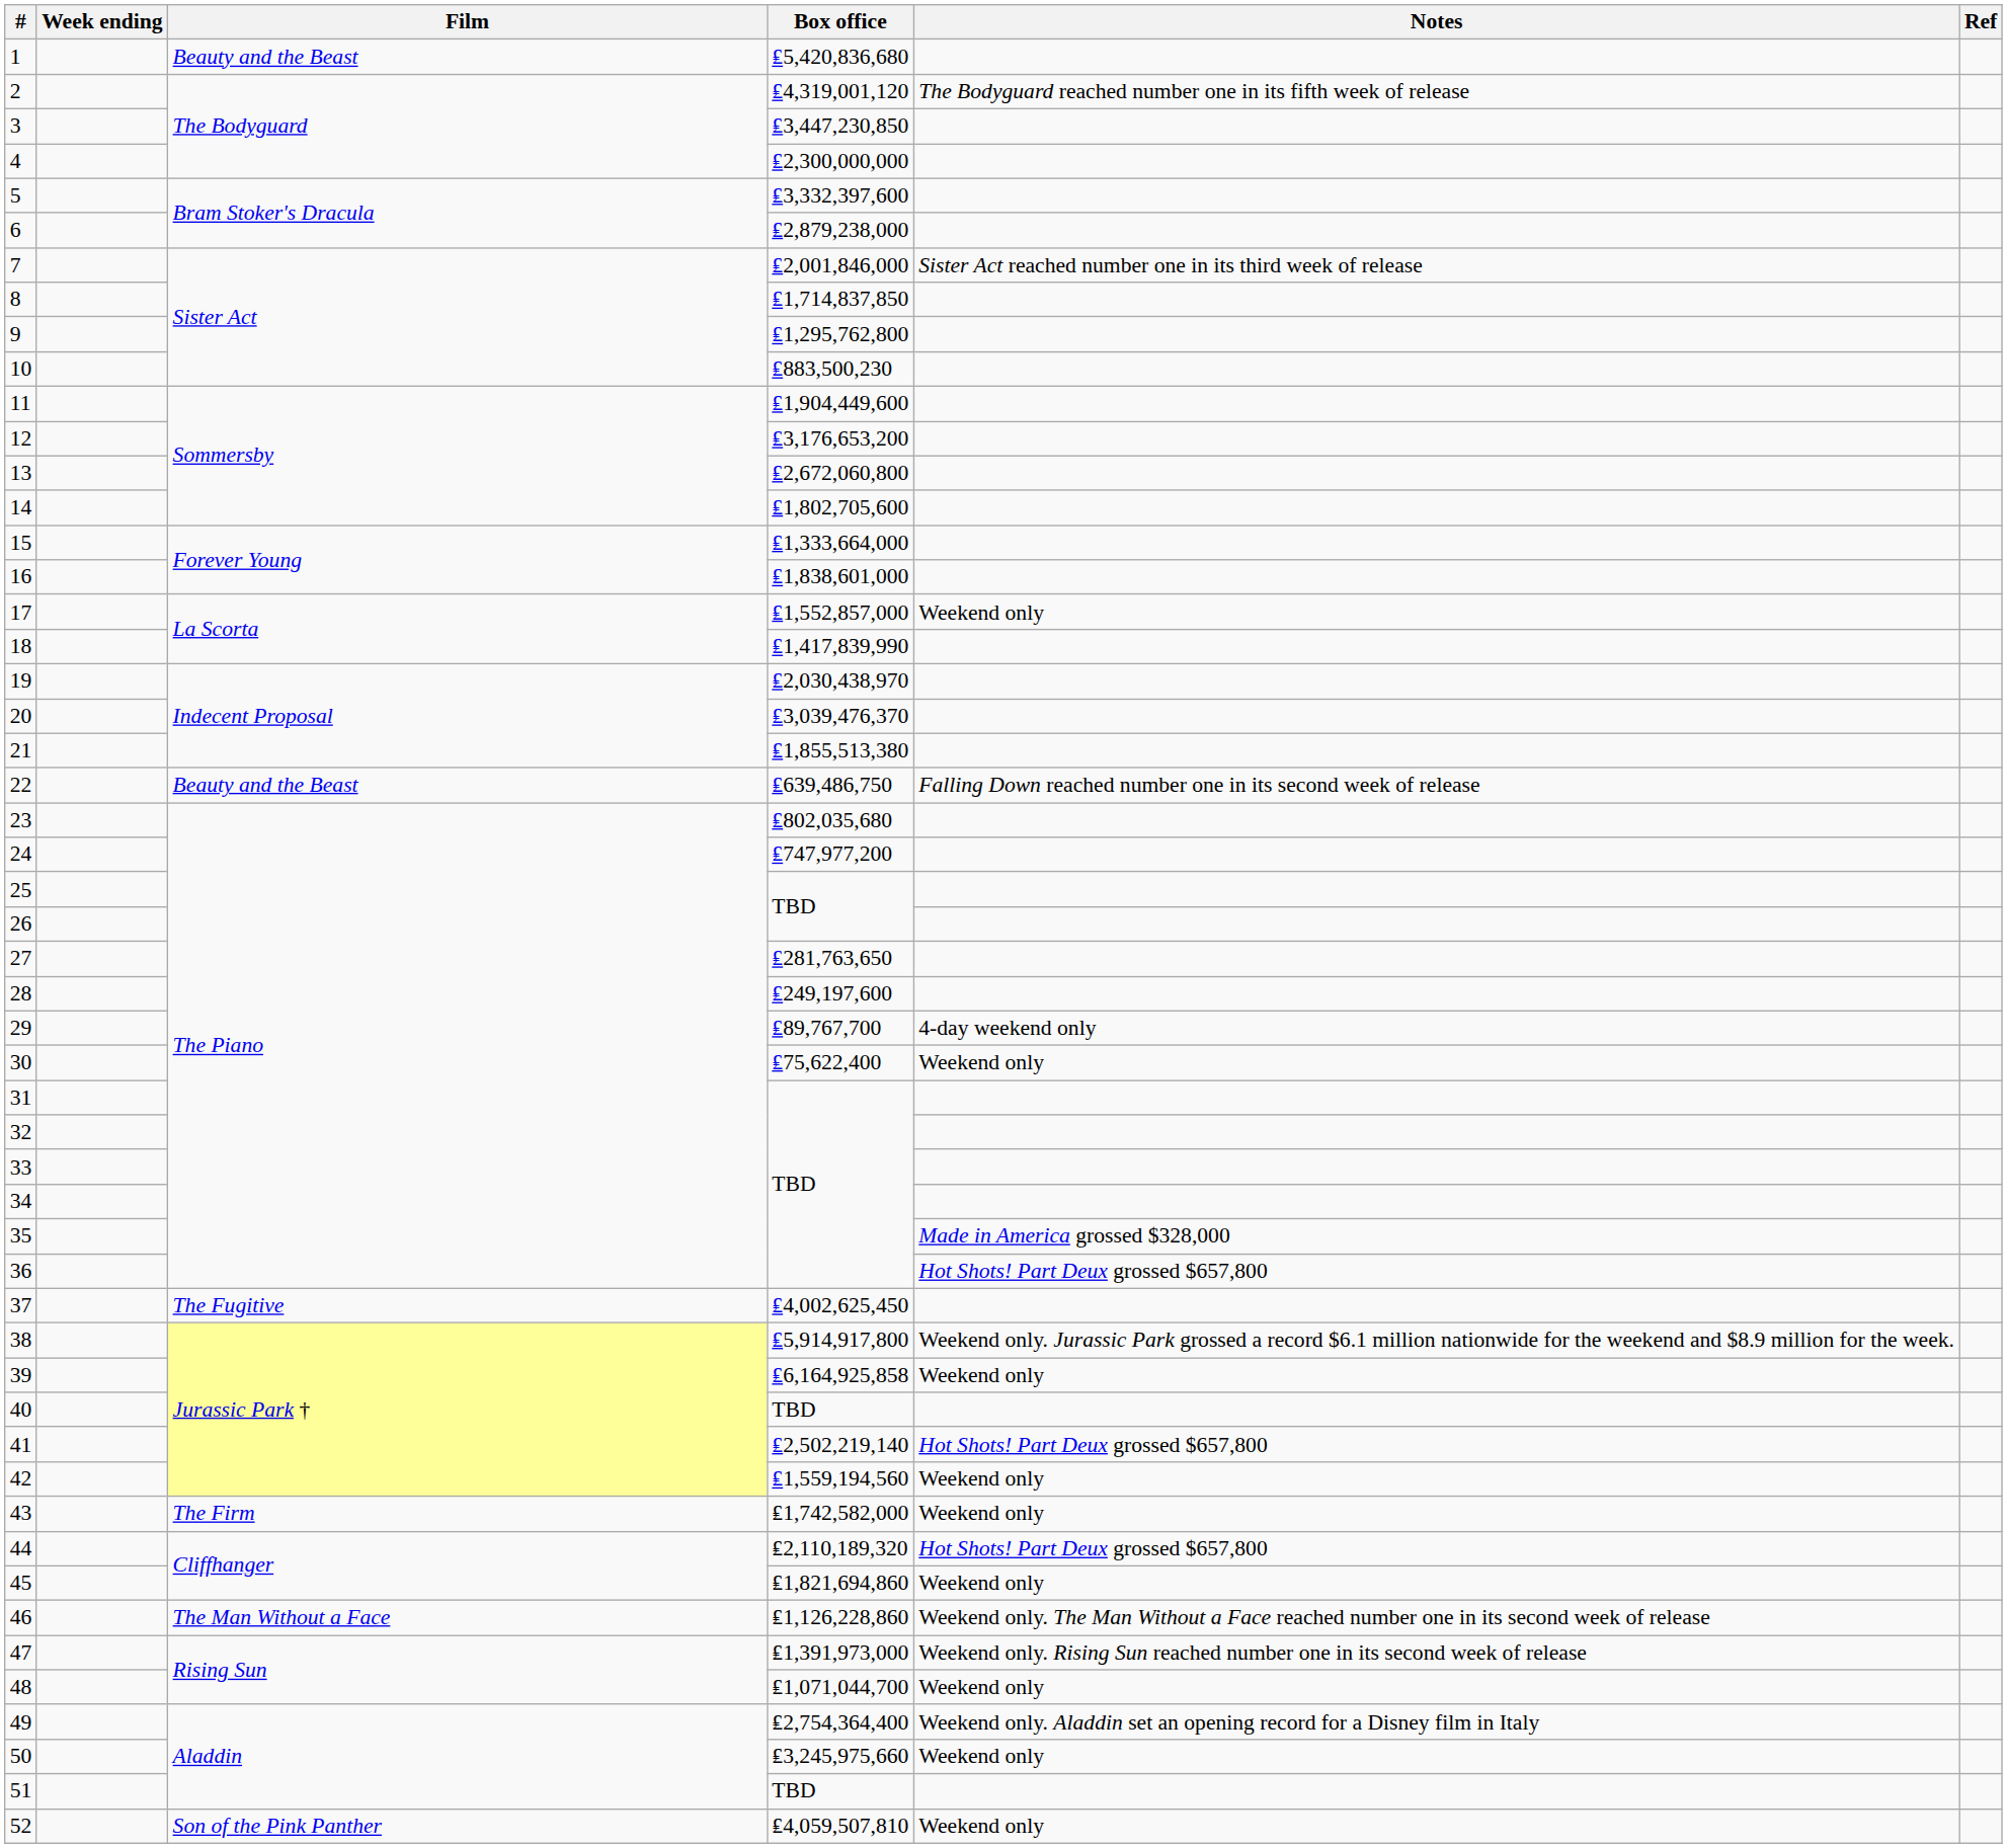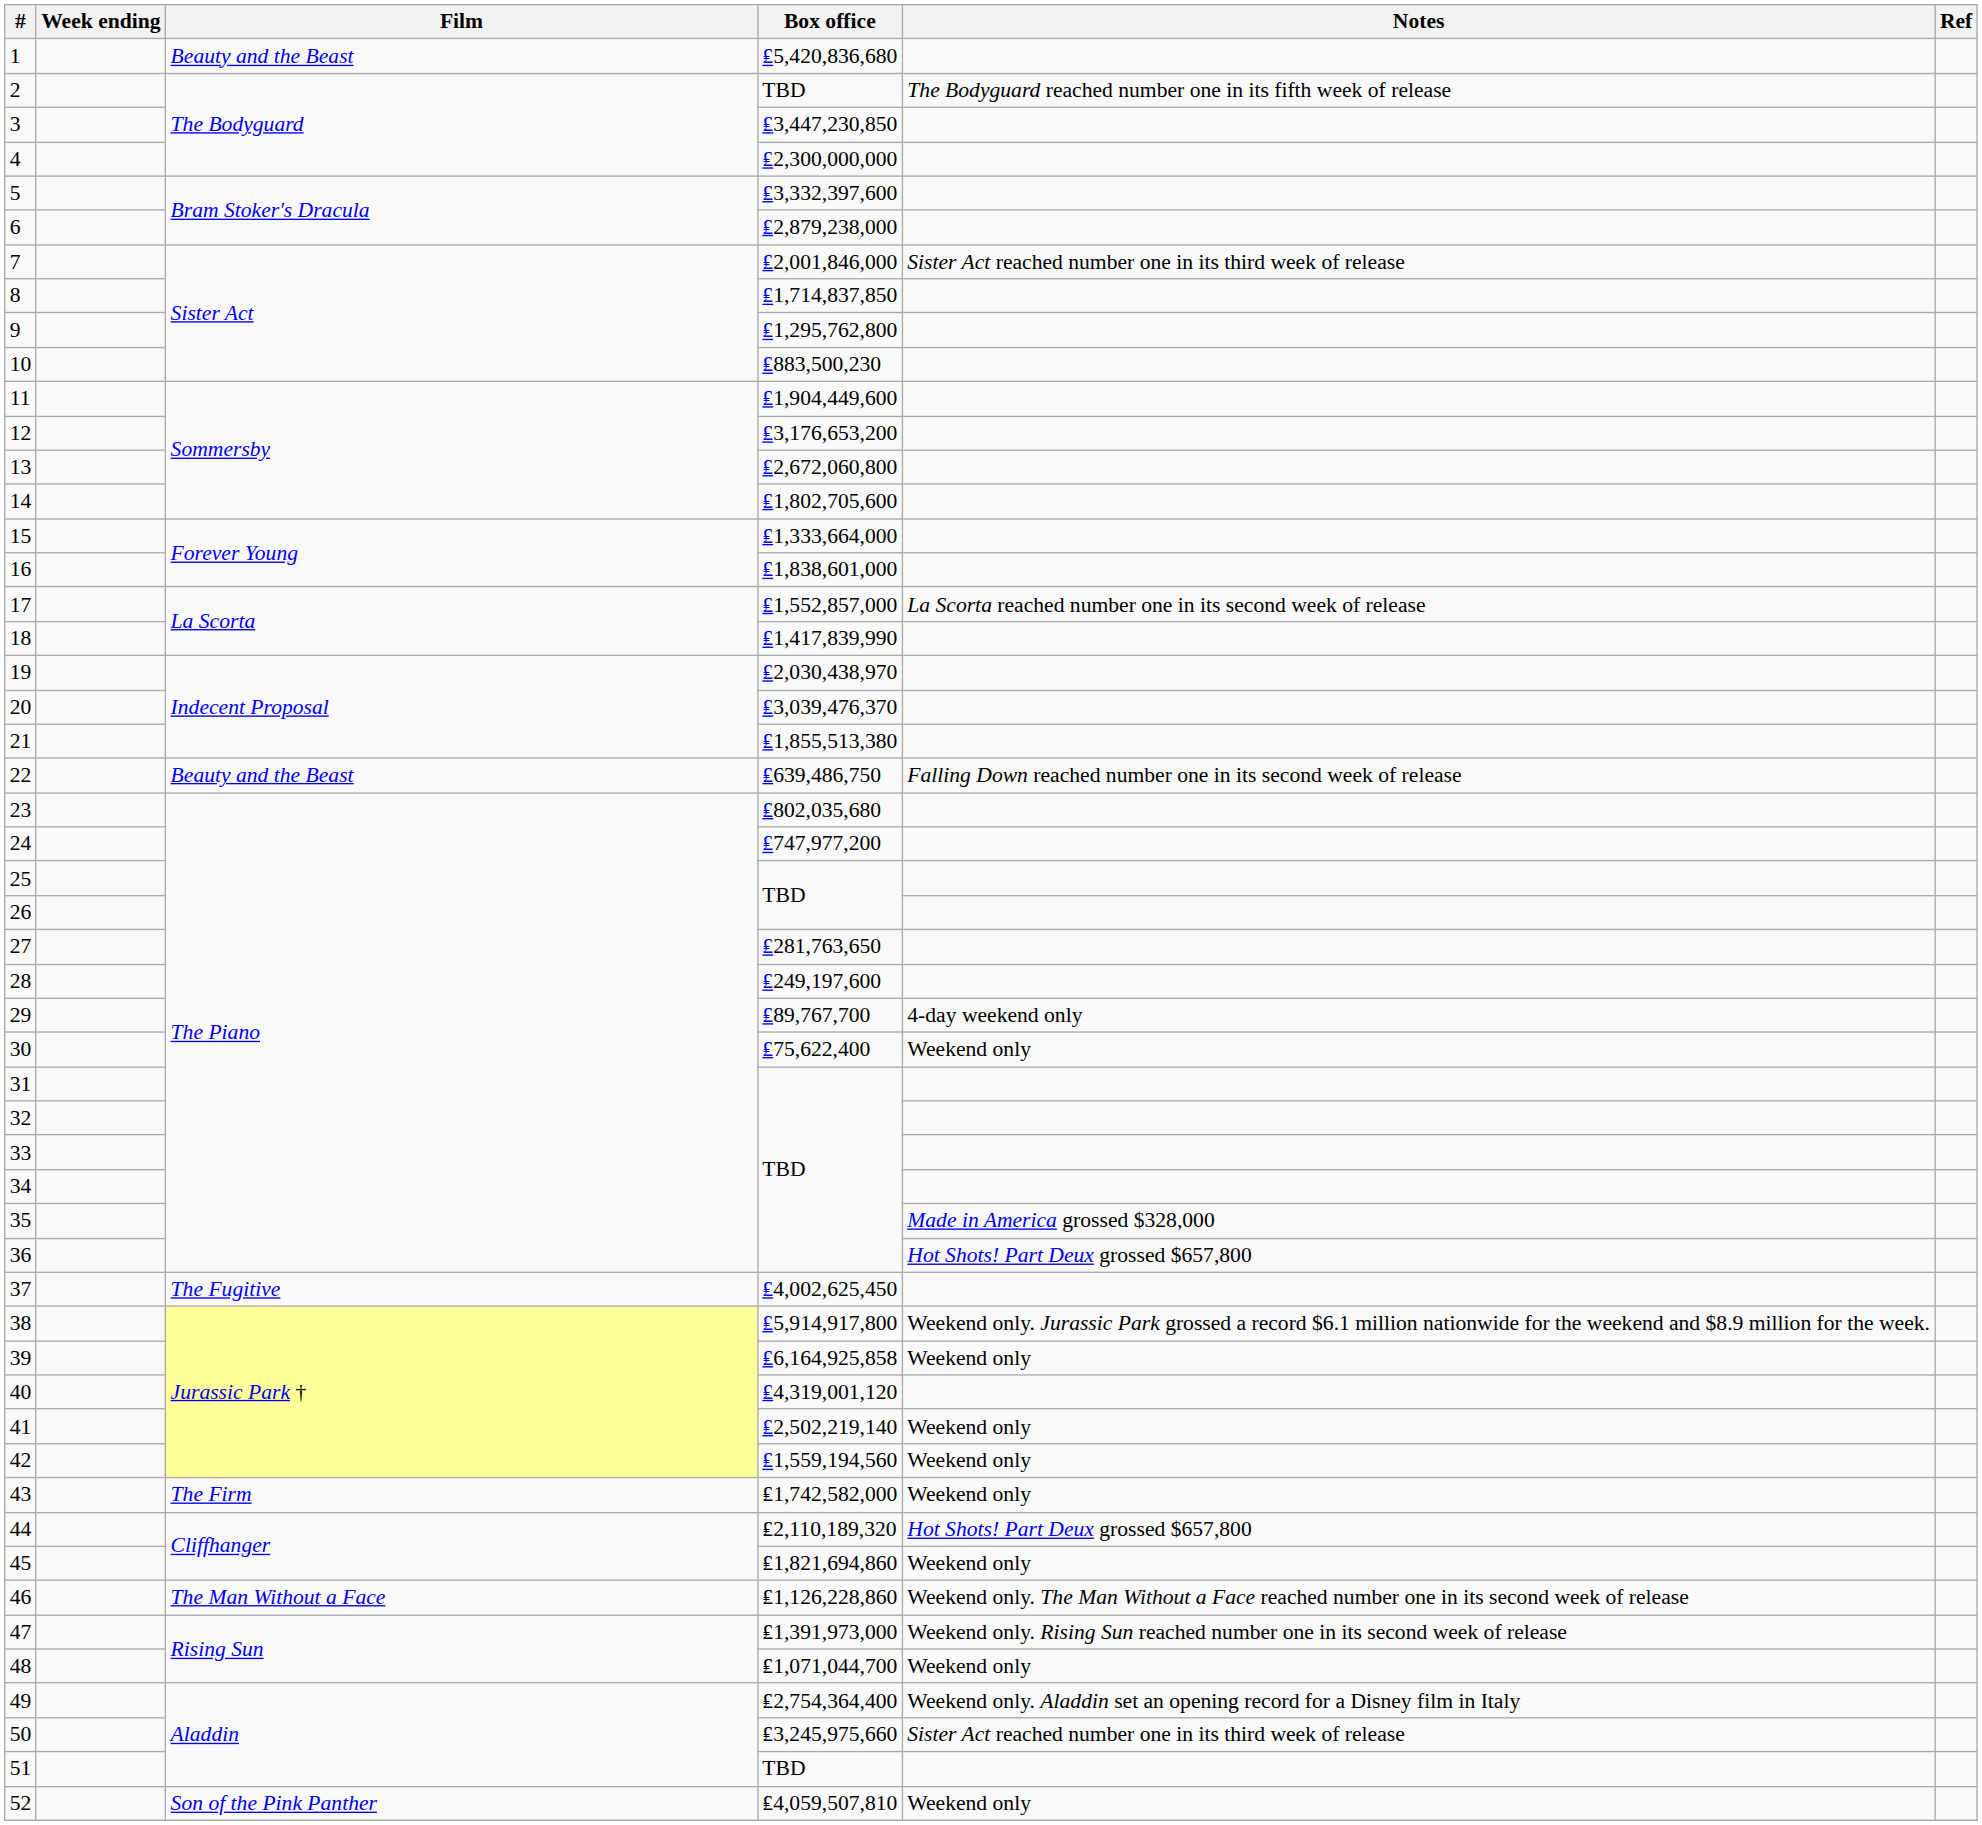2 | Box office: ₤4,319,001,120 -> TBD
17 | Notes: Weekend only -> La Scorta reached number one in its second week of release
40 | Box office: TBD -> ₤4,319,001,120
41 | Notes: Hot Shots! Part Deux grossed $657,800 -> Weekend only
50 | Notes: Weekend only -> Sister Act reached number one in its third week of release
